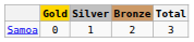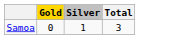- column: Bronze | 2
